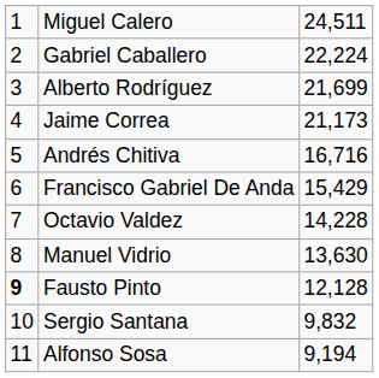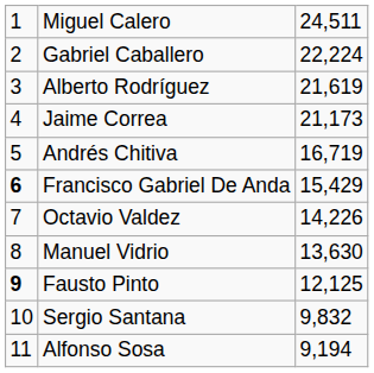Alberto Rodríguez | column 3: 21,699 -> 21,619
Andrés Chitiva | column 3: 16,716 -> 16,719
Francisco Gabriel De Anda | column 1: normal -> bold
Octavio Valdez | column 3: 14,228 -> 14,226
Fausto Pinto | column 3: 12,128 -> 12,125
